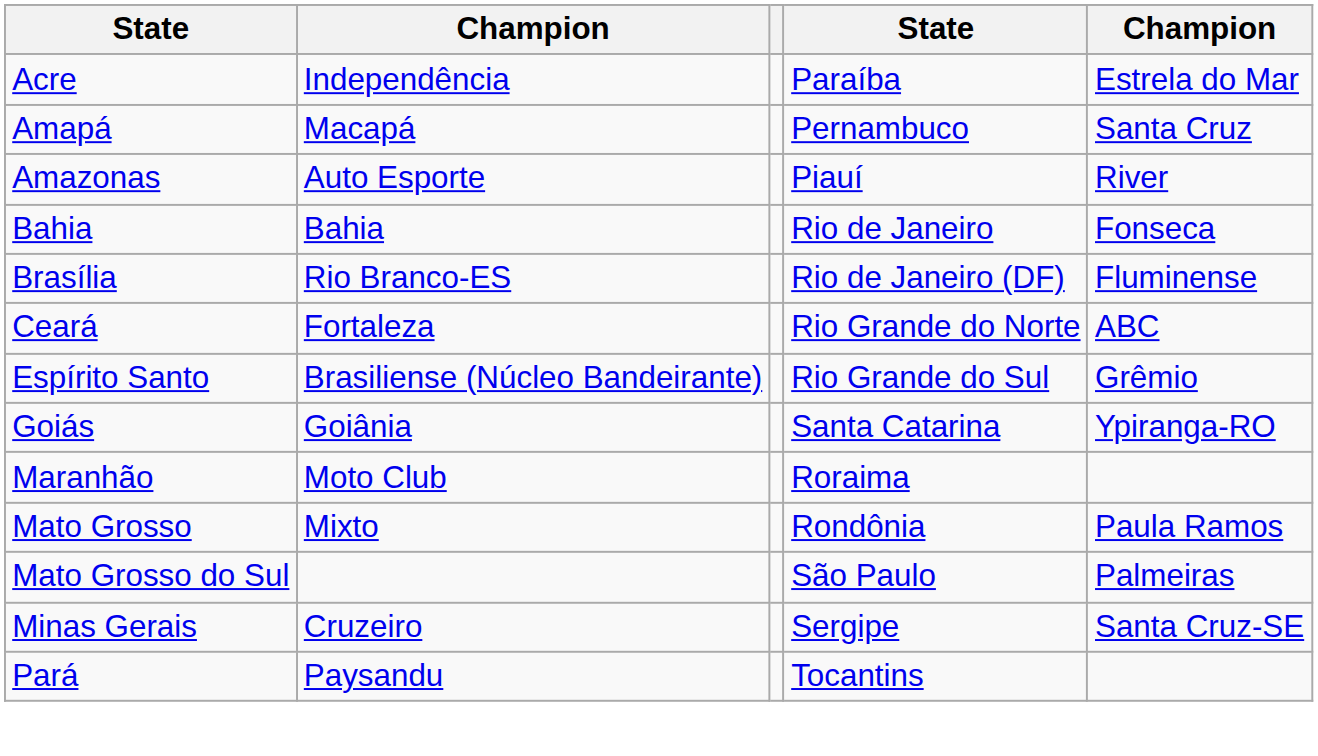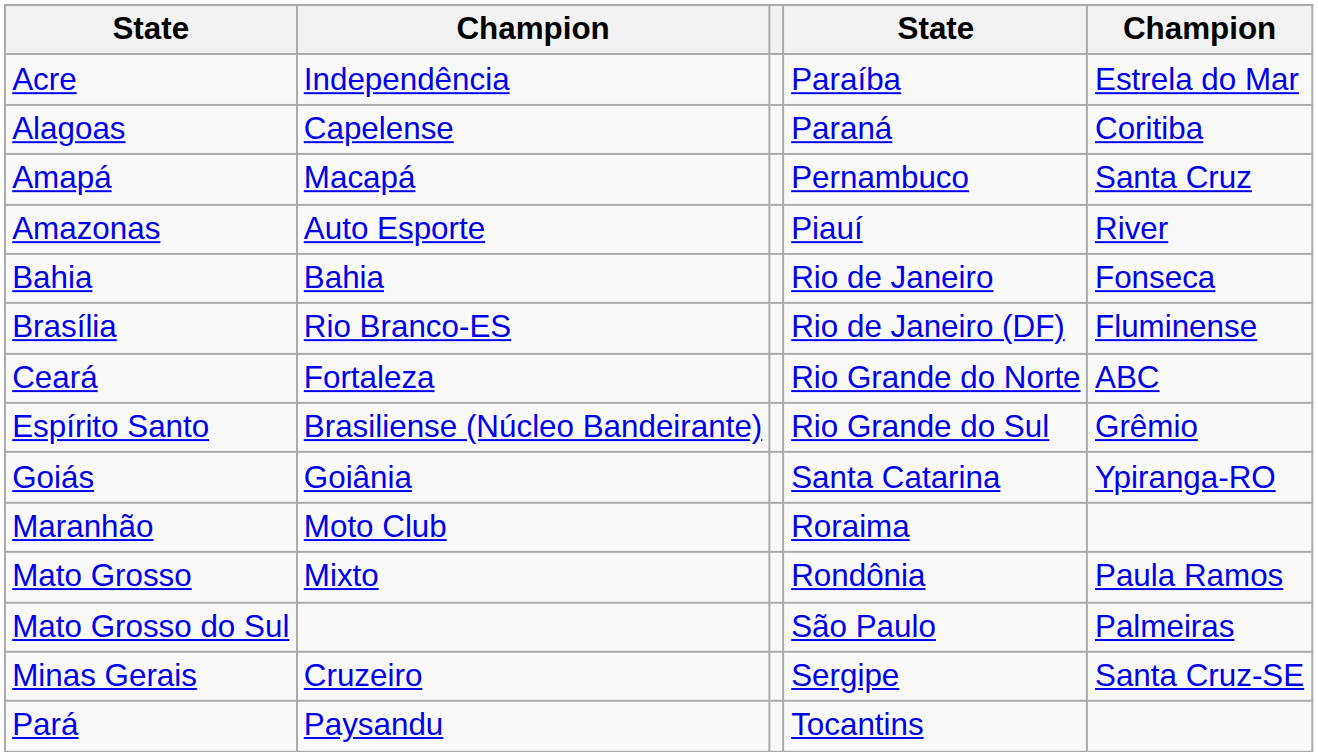+ row: Alagoas | Capelense | Paraná | Coritiba
